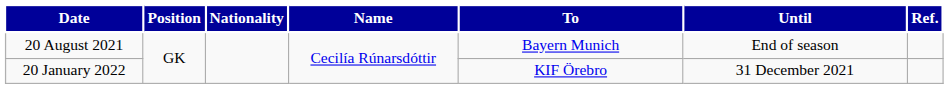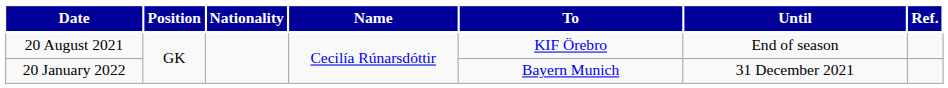20 August 2021 | To: Bayern Munich -> KIF Örebro
20 January 2022 | To: KIF Örebro -> Bayern Munich
